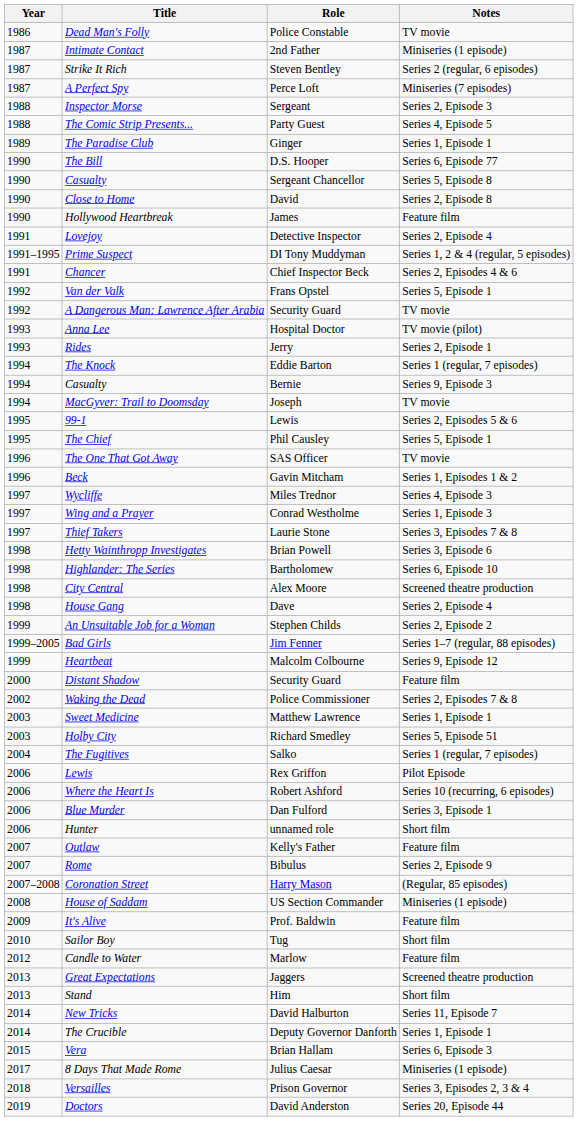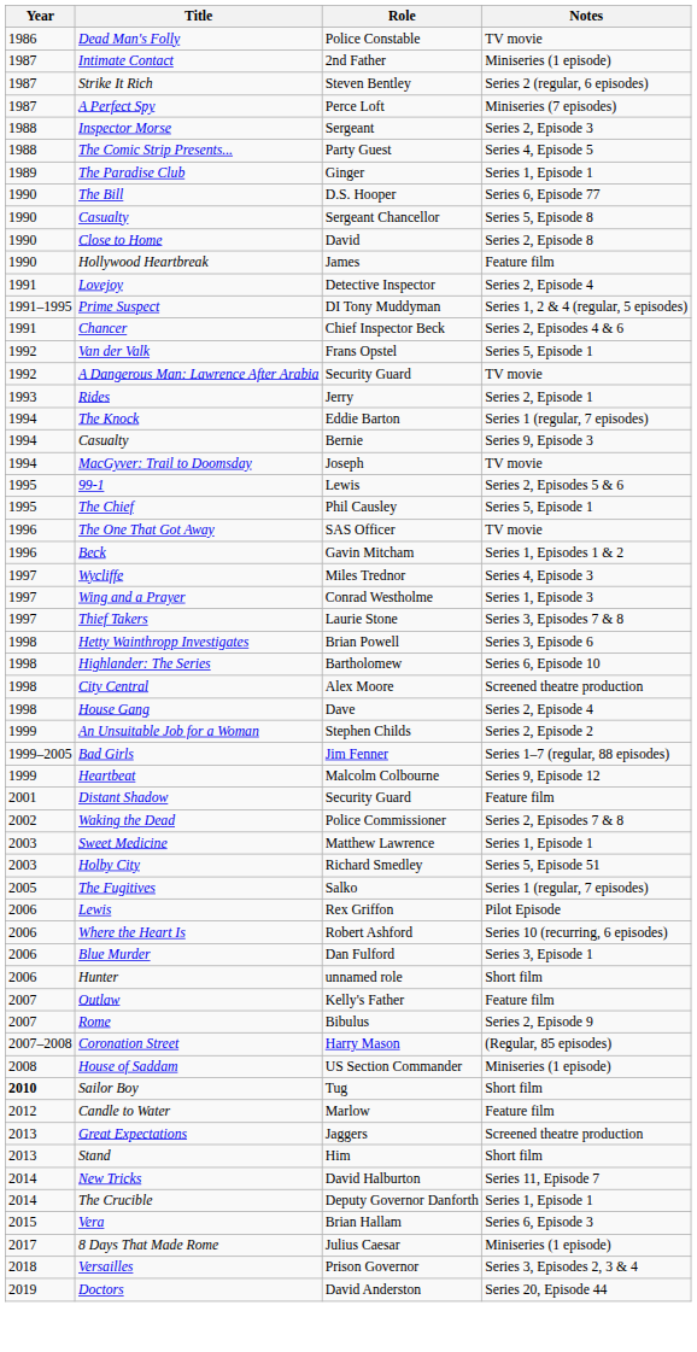- row: 1993 | Anna Lee | Hospital Doctor | TV movie (pilot)
Distant Shadow | Year: 2000 -> 2001
The Fugitives | Year: 2004 -> 2005
- row: 2009 | It's Alive | Prof. Baldwin | Feature film
Sailor Boy | Year: normal -> bold
